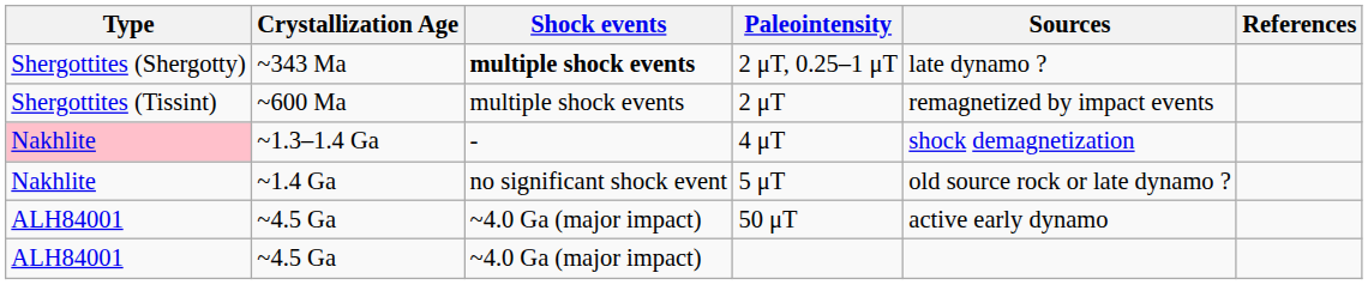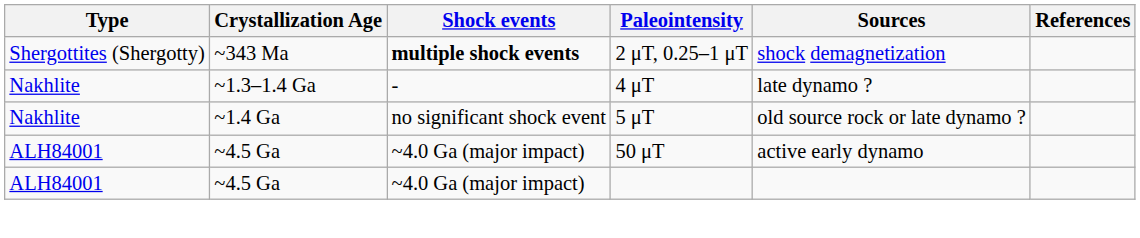2 μT, 0.25–1 μT | Sources: late dynamo ? -> shock demagnetization
- row: Shergottites (Tissint) | ~600 Ma | multiple shock events | 2 μT | remagnetized by impact events
4 μT | Type: pink background -> no background
4 μT | Sources: shock demagnetization -> late dynamo ?
